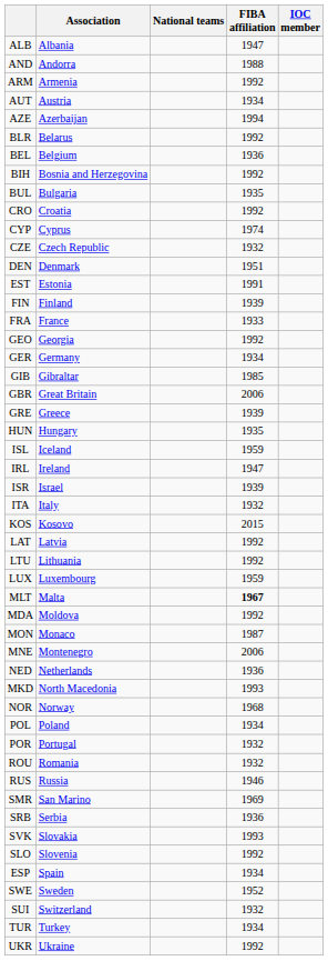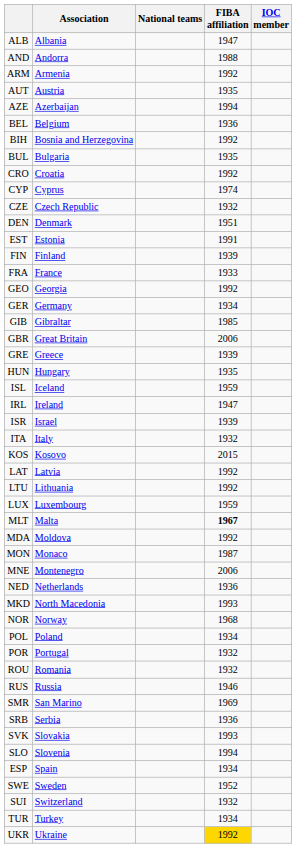AUT | FIBA affiliation: 1934 -> 1935
- row: BLR | Belarus | 1992
SLO | FIBA affiliation: 1992 -> 1994
UKR | FIBA affiliation: no background -> gold background
